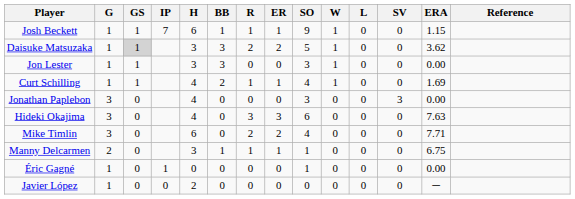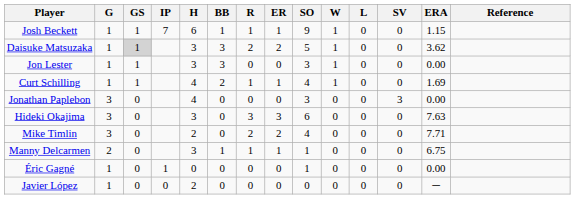Hideki Okajima | H: 4 -> 3
Mike Timlin | H: 6 -> 2
